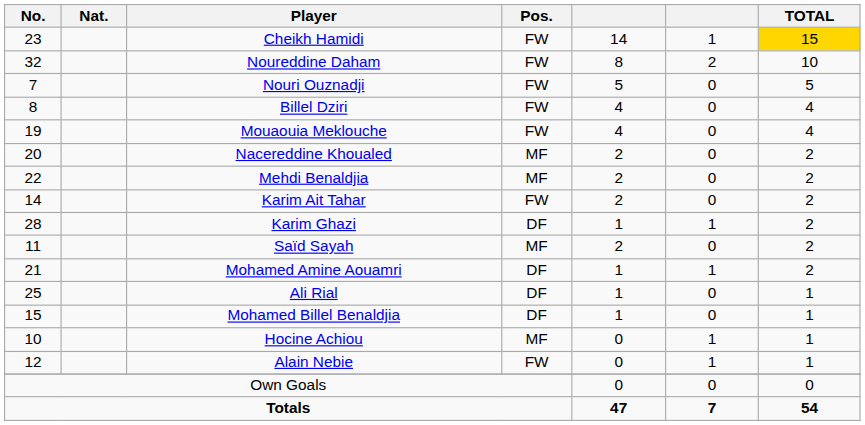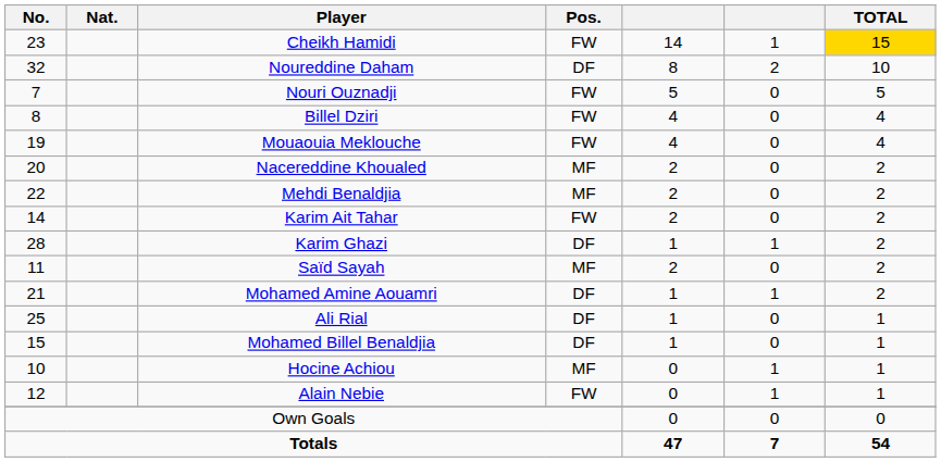Noureddine Daham | Pos.: FW -> DF
